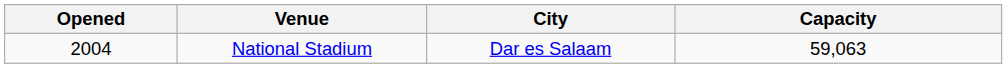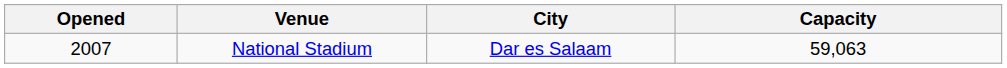National Stadium | Opened: 2004 -> 2007
